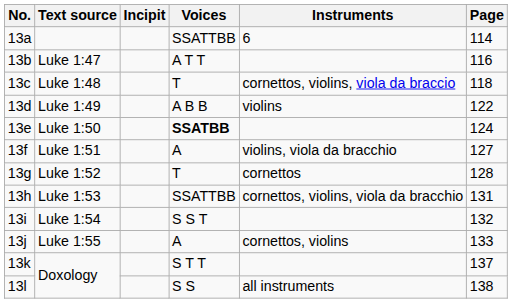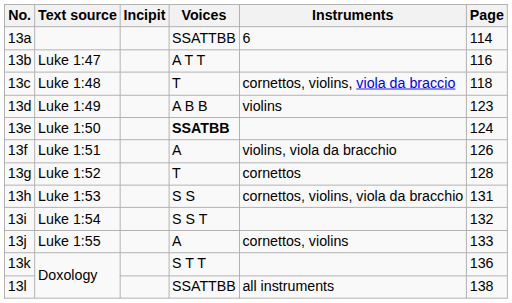Luke 1:49 | Page: 122 -> 123
Luke 1:51 | Page: 127 -> 126
Luke 1:53 | Voices: SSATTBB -> S S
13k / Doxology | Page: 137 -> 136
13l / Doxology | Voices: S S -> SSATTBB
